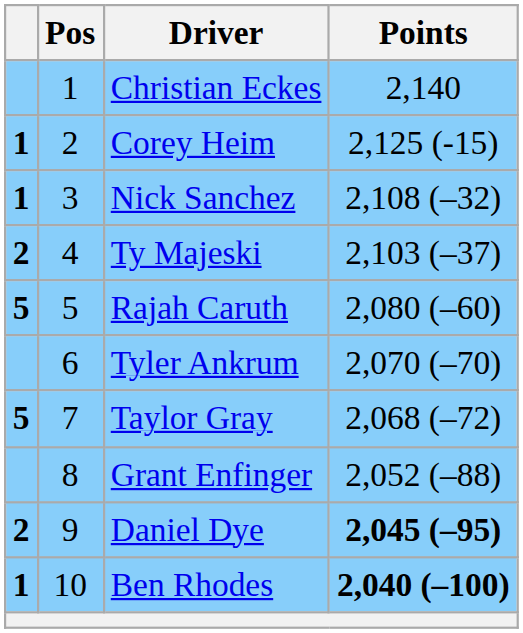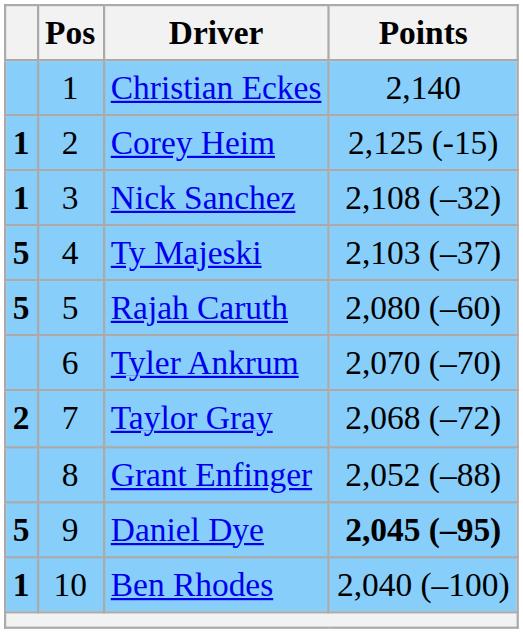Ty Majeski | column 1: 2 -> 5
Taylor Gray | column 1: 5 -> 2
Daniel Dye | column 1: 2 -> 5
Ben Rhodes | Points: bold -> normal
